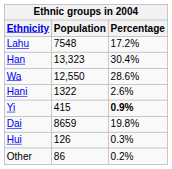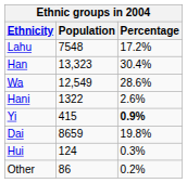Wa | Population: 12,550 -> 12,549
Hui | Population: 126 -> 124
